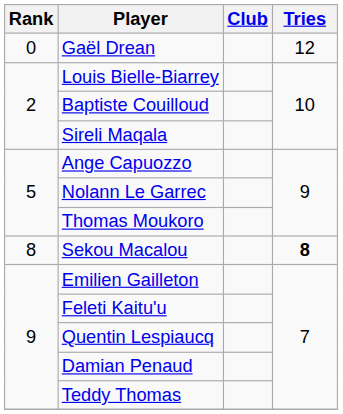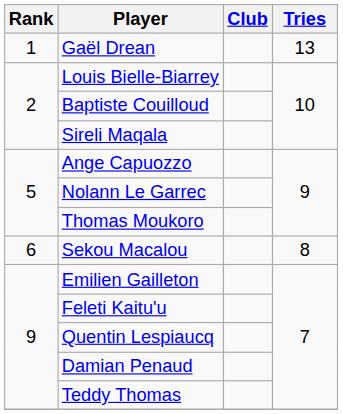Gaël Drean | Rank: 0 -> 1
Gaël Drean | Tries: 12 -> 13
Sekou Macalou | Rank: 8 -> 6
Sekou Macalou | Tries: bold -> normal
